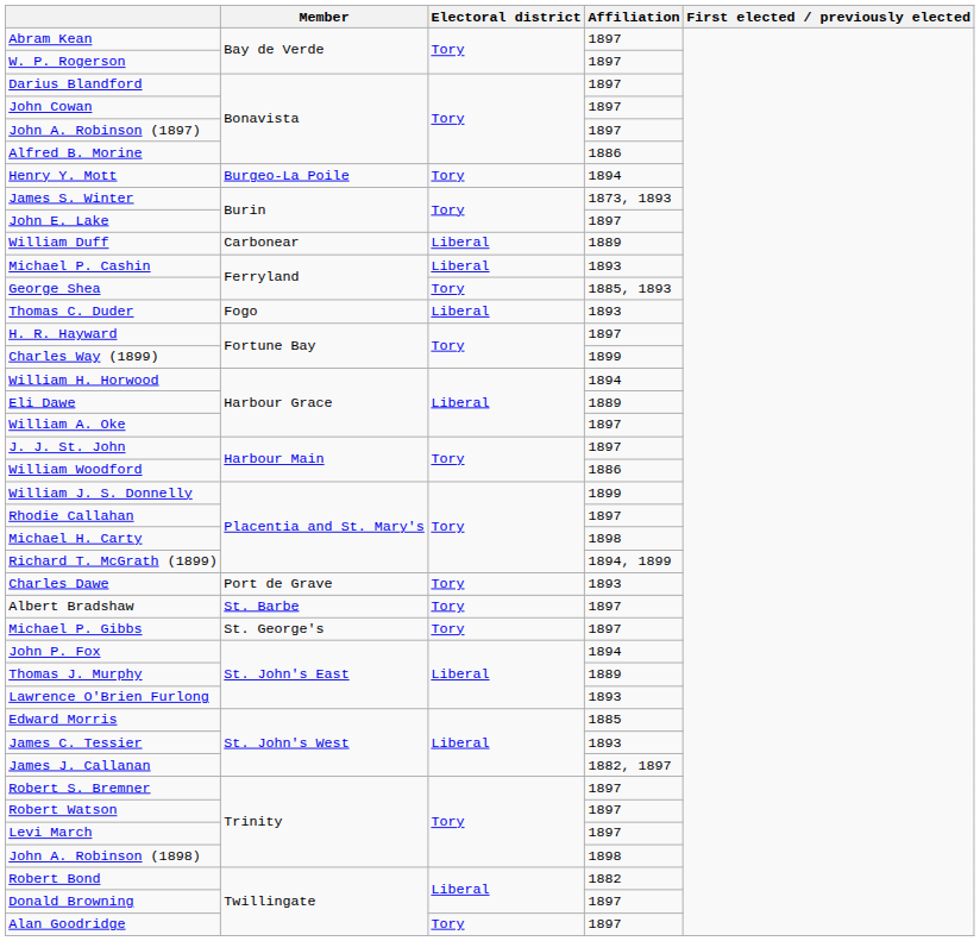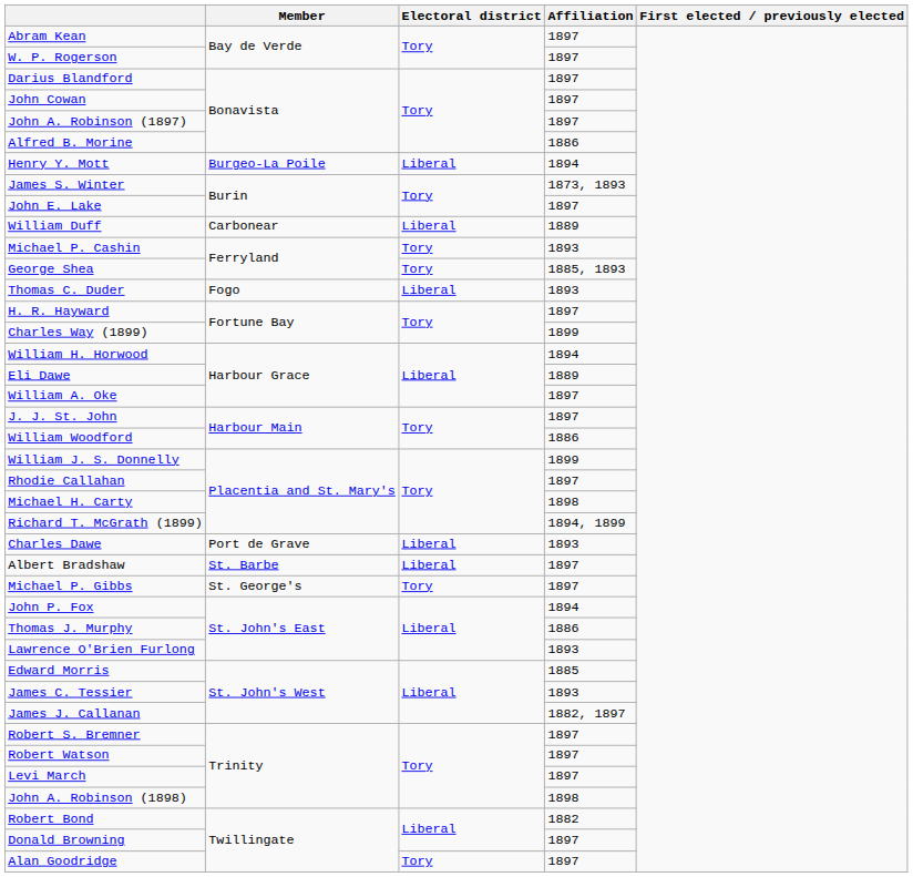Henry Y. Mott | Electoral district: Tory -> Liberal
Michael P. Cashin | Electoral district: Liberal -> Tory
Charles Dawe | Electoral district: Tory -> Liberal
Albert Bradshaw | Electoral district: Tory -> Liberal
Thomas J. Murphy | Affiliation: 1889 -> 1886
